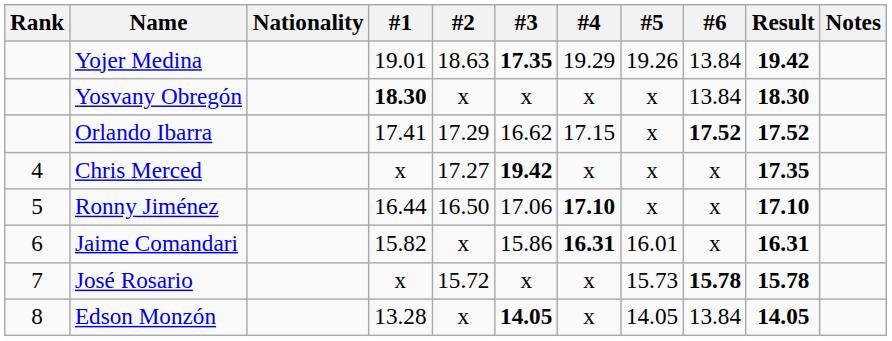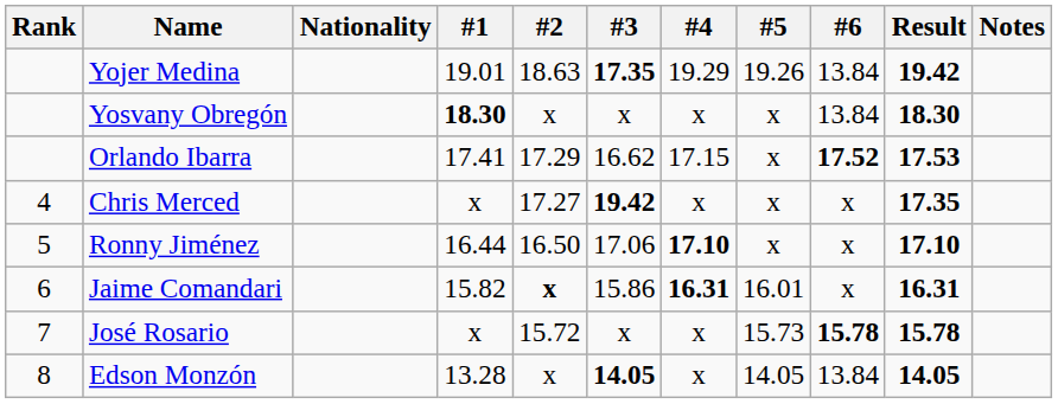Orlando Ibarra | Result: 17.52 -> 17.53
Jaime Comandari | #2: normal -> bold
